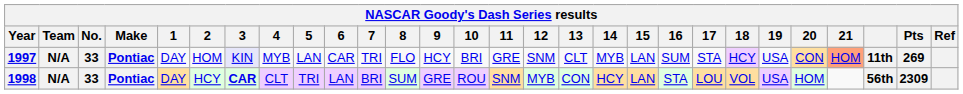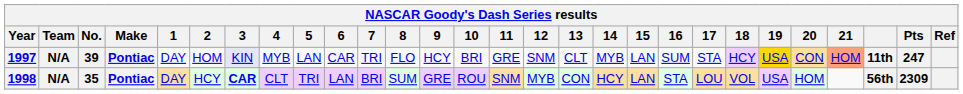1997 | No.: 33 -> 39
1997 | 19: no background -> gold background
1997 | Pts: 269 -> 247
1998 | No.: 33 -> 35
